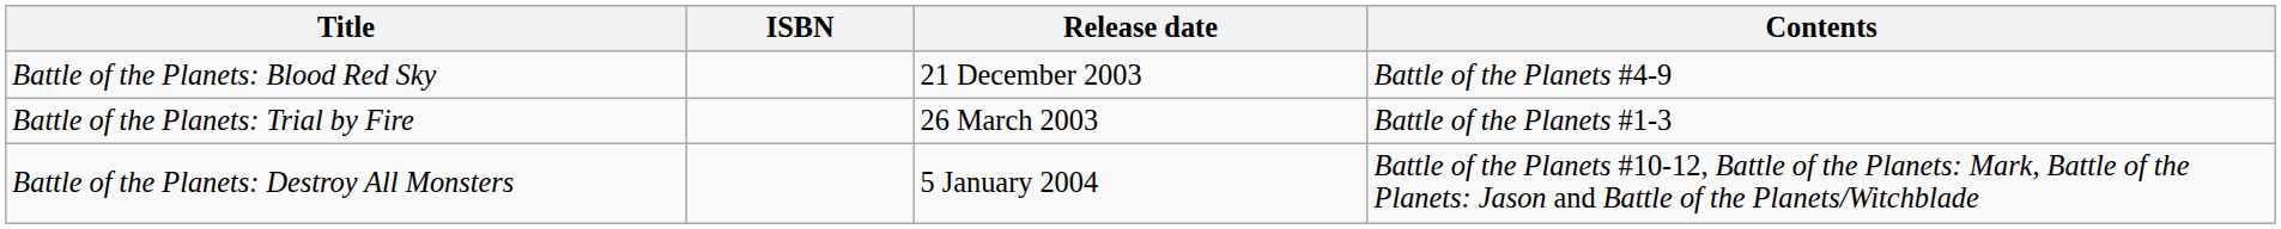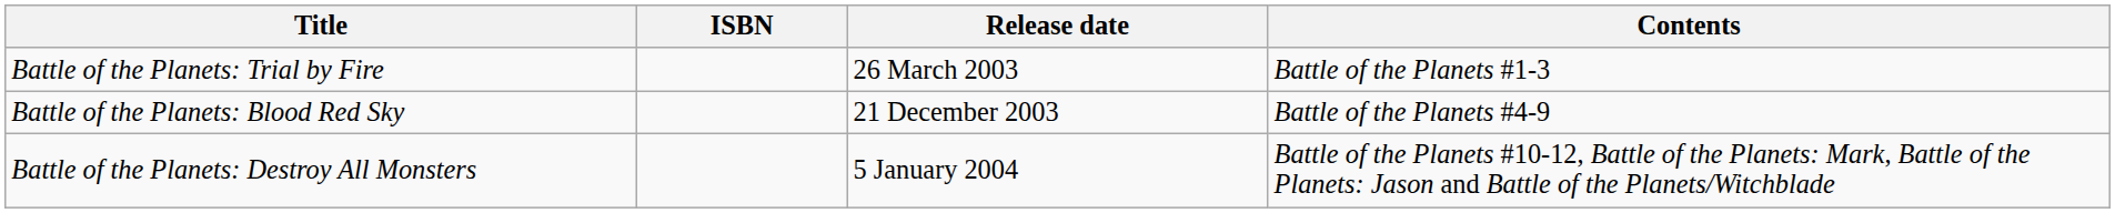rows swapped: Battle of the Planets: Trial by Fire <-> Battle of the Planets: Blood Red Sky
